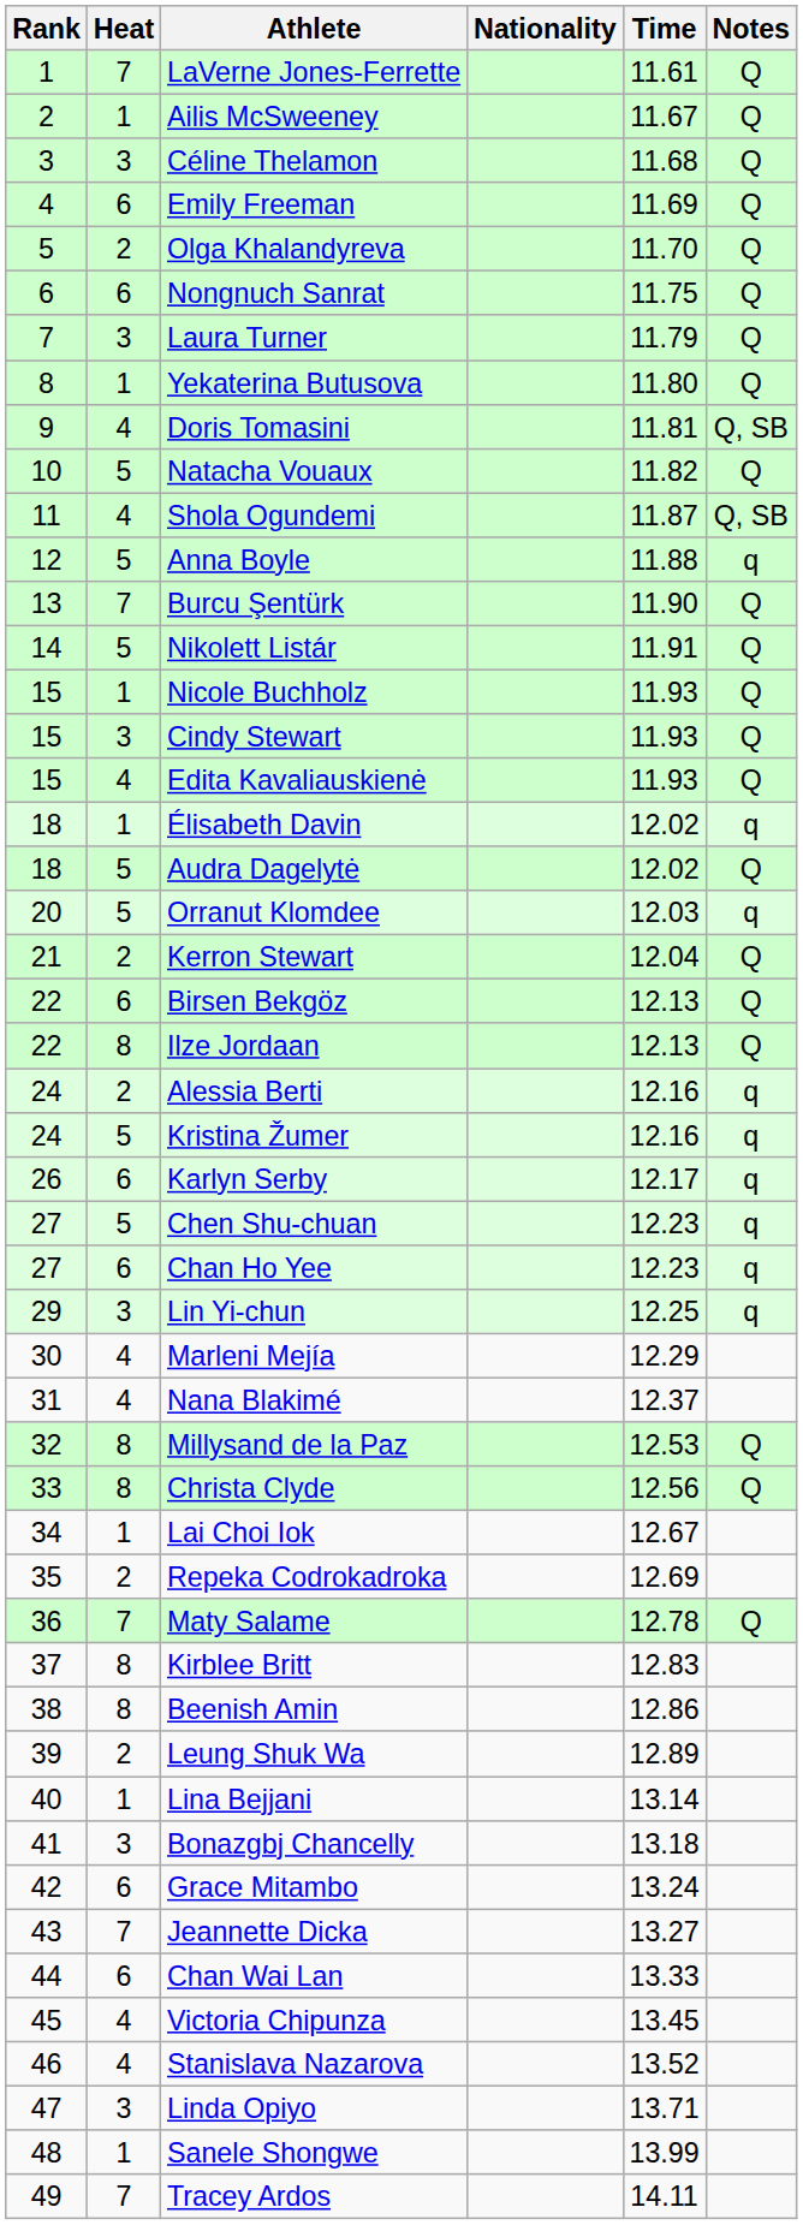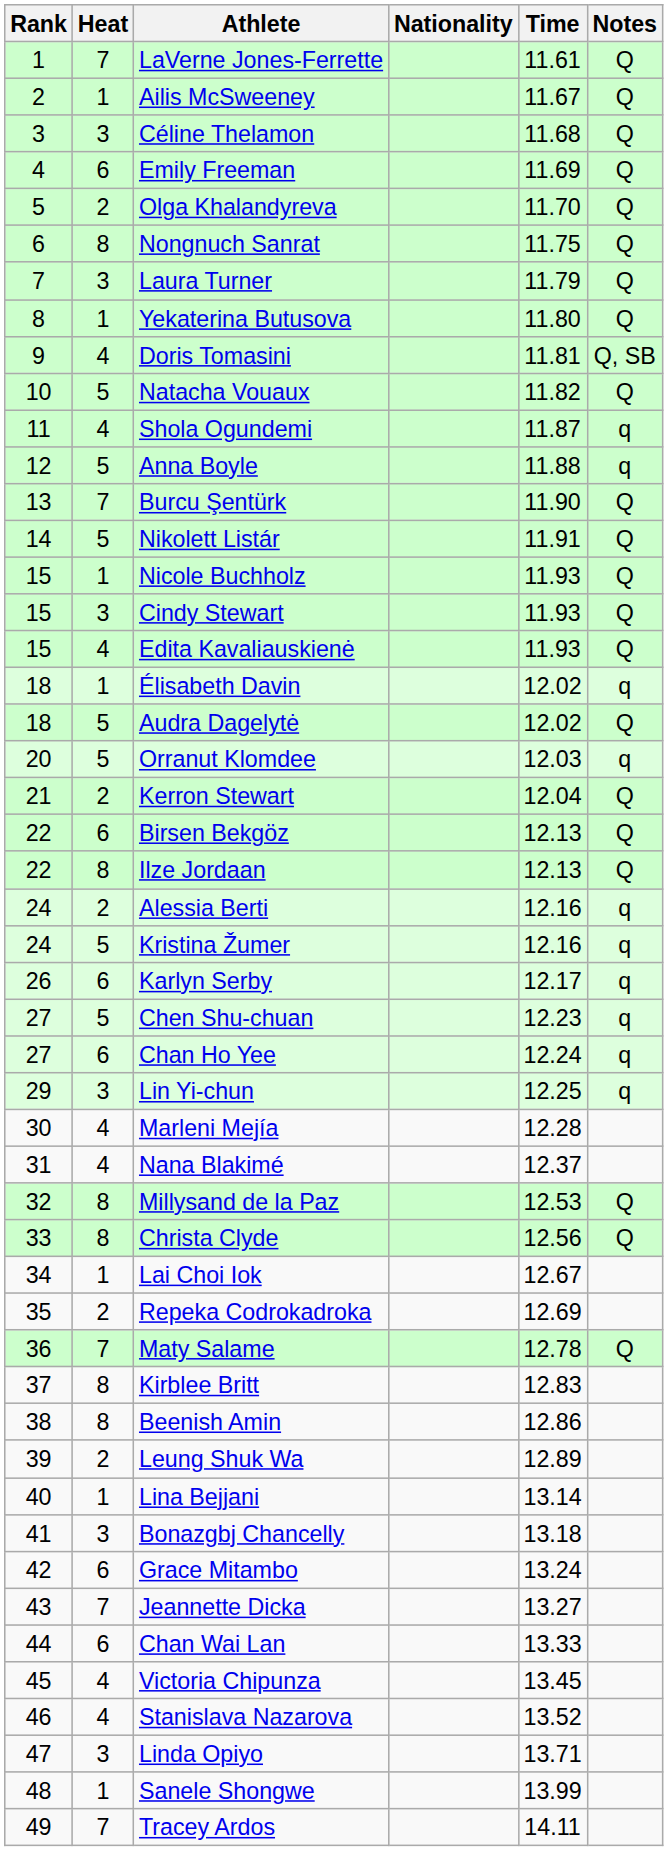Nongnuch Sanrat | Heat: 6 -> 8
Shola Ogundemi | Notes: Q, SB -> q
Chan Ho Yee | Time: 12.23 -> 12.24
Marleni Mejía | Time: 12.29 -> 12.28
